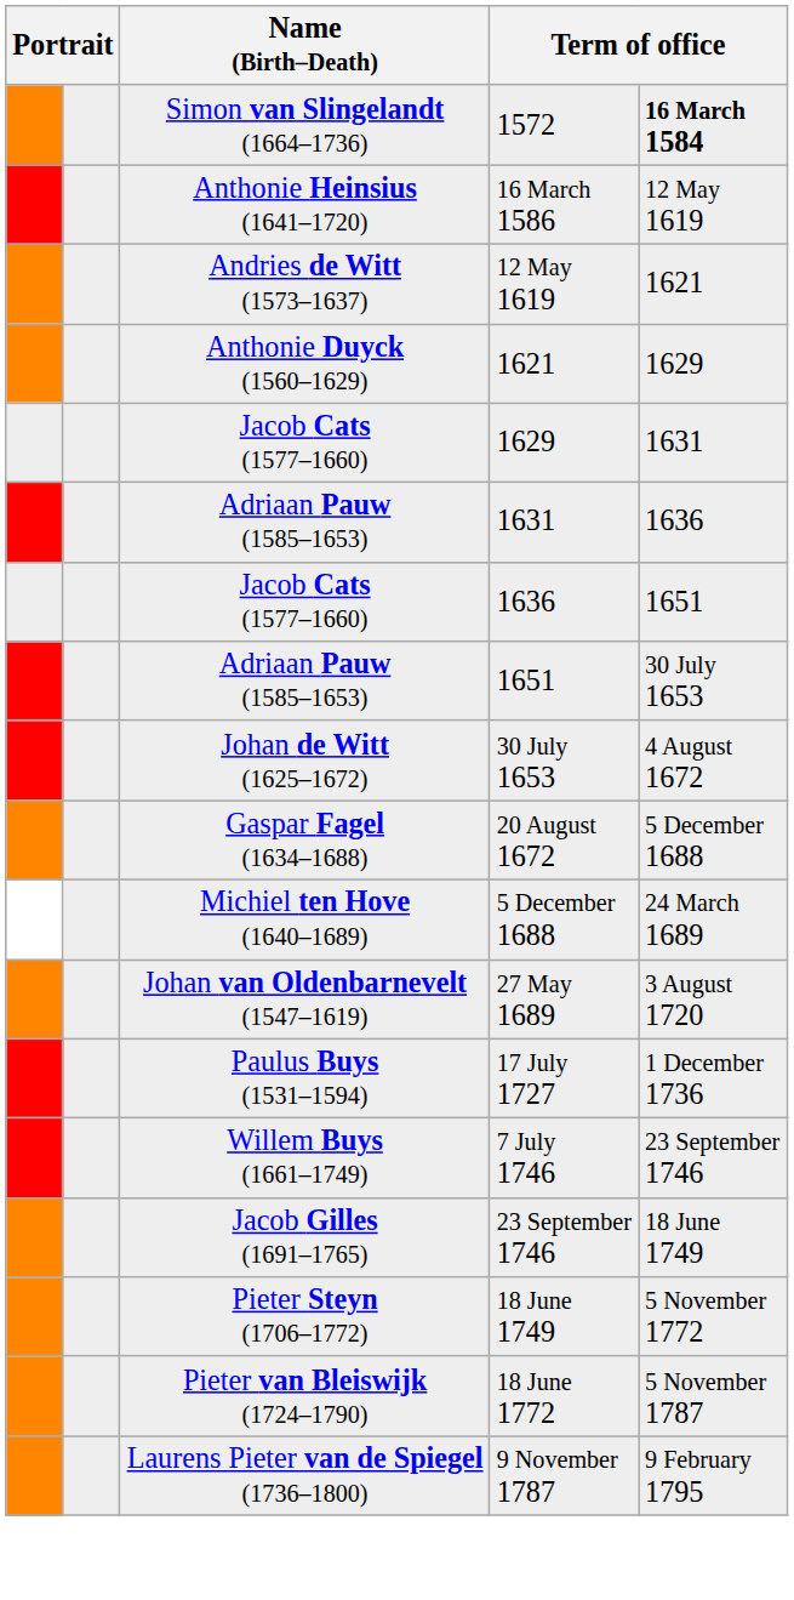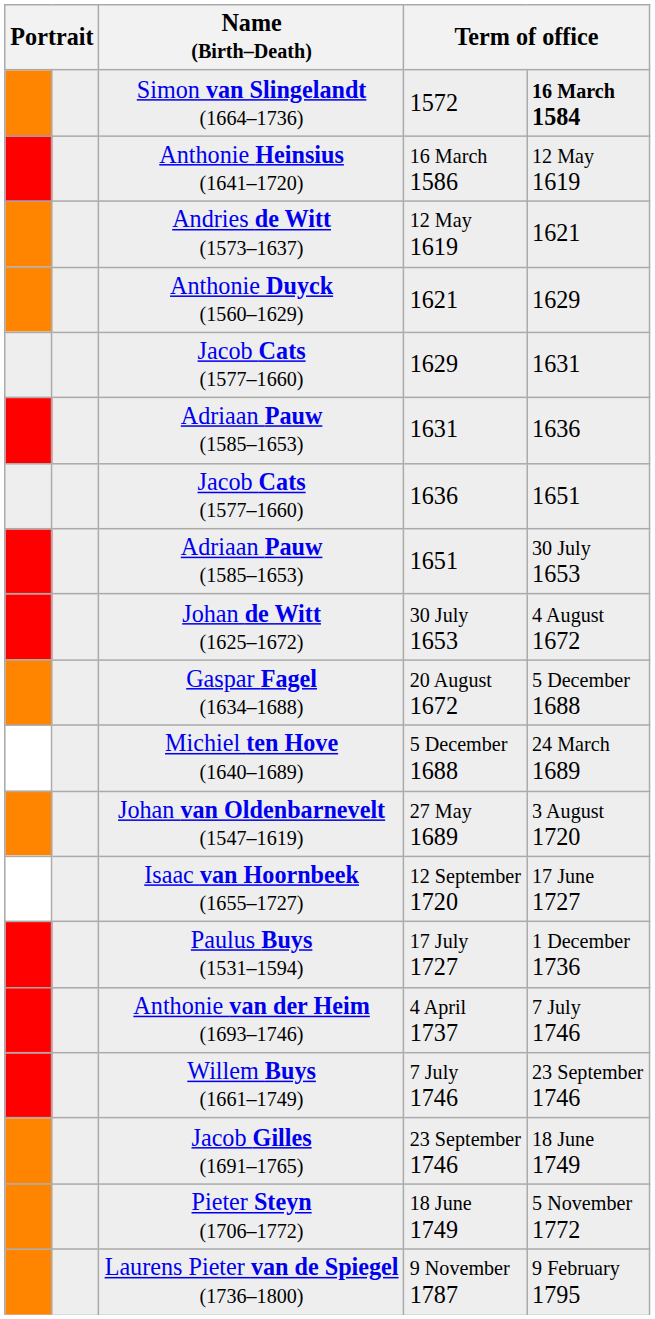+ row: Isaac van Hoornbeek (1655–1727) | 12 September 1720 | 17 June 1727
+ row: Anthonie van der Heim (1693–1746) | 4 April 1737 | 7 July 1746
- row: Pieter van Bleiswijk (1724–1790) | 18 June 1772 | 5 November 1787
